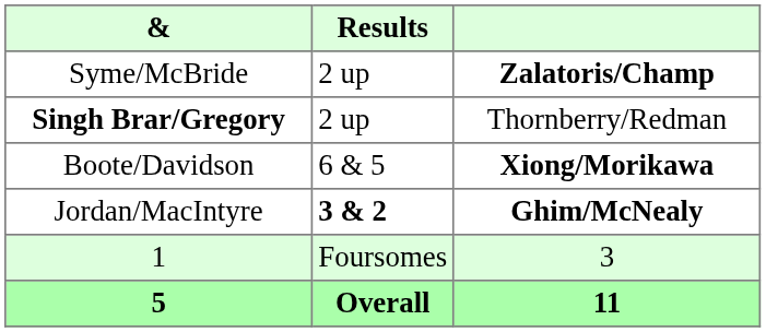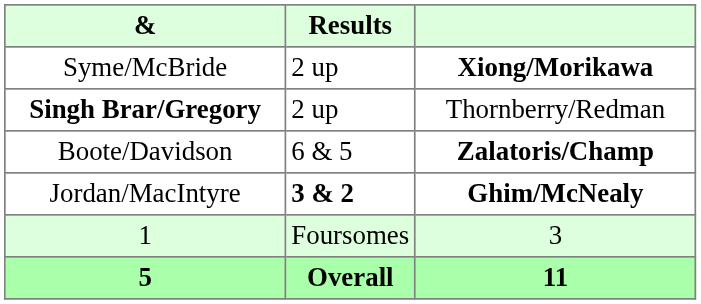Syme/McBride | column 3: Zalatoris/Champ -> Xiong/Morikawa
Boote/Davidson | column 3: Xiong/Morikawa -> Zalatoris/Champ
